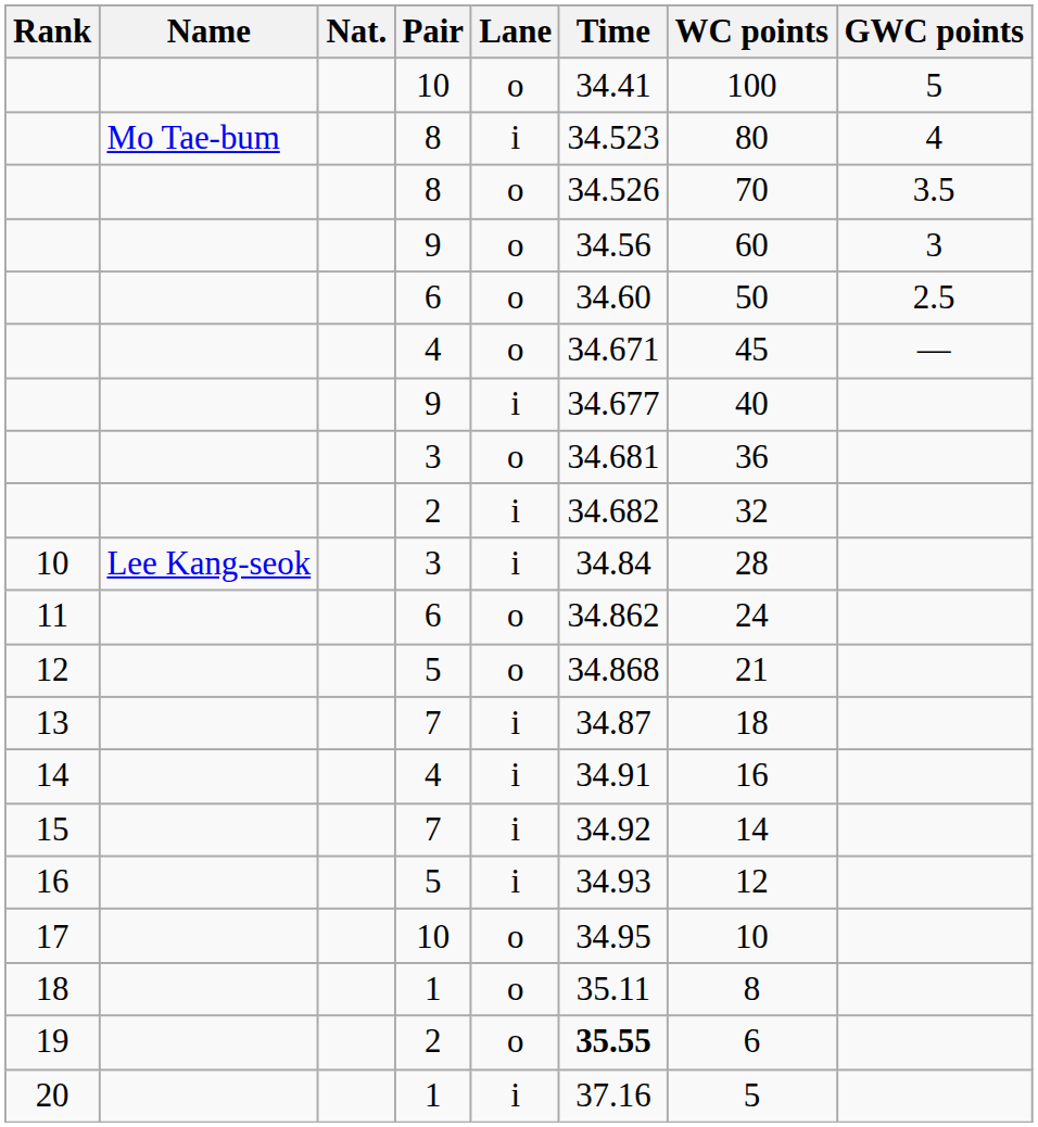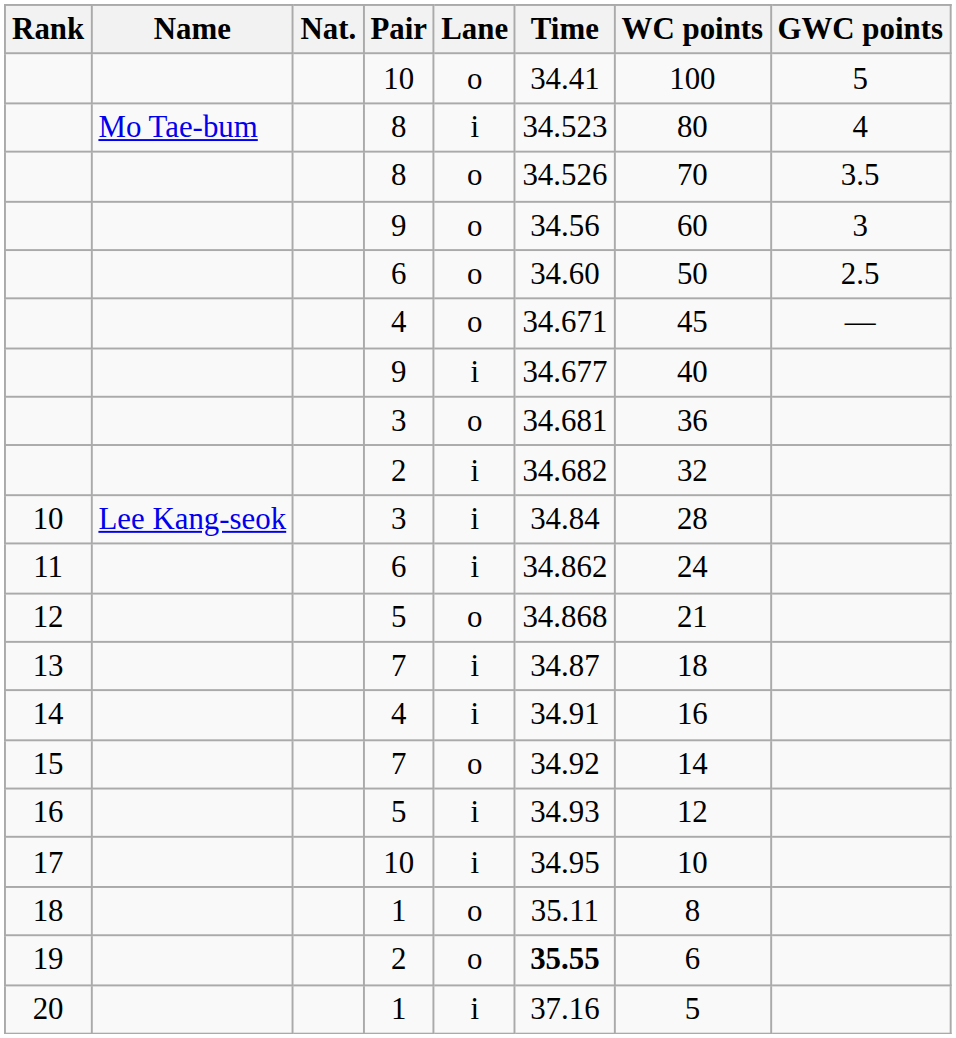11 | Lane: o -> i
15 | Lane: i -> o
17 | Lane: o -> i
